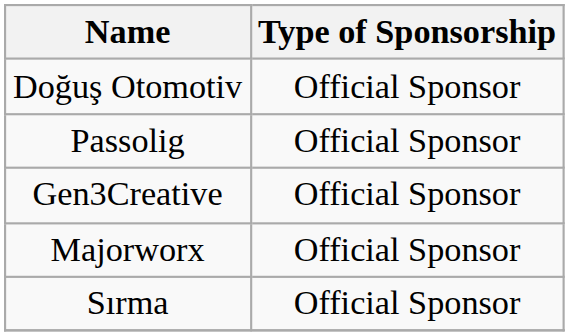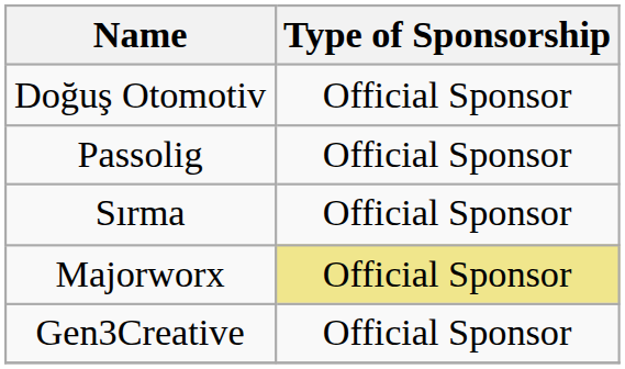rows swapped: Sırma <-> Gen3Creative
Majorworx | Type of Sponsorship: no background -> khaki background
